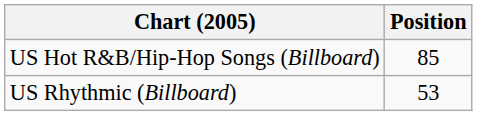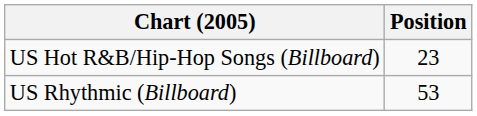US Hot R&B/Hip-Hop Songs (Billboard) | Position: 85 -> 23
